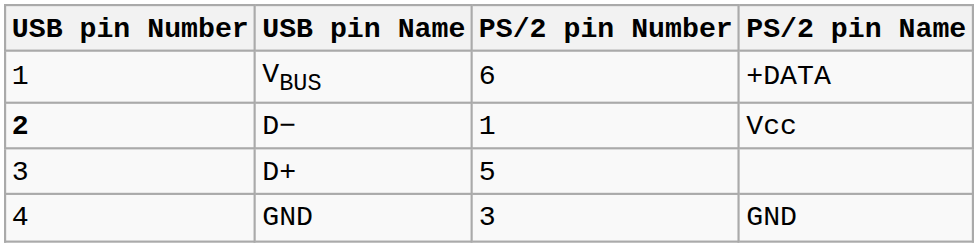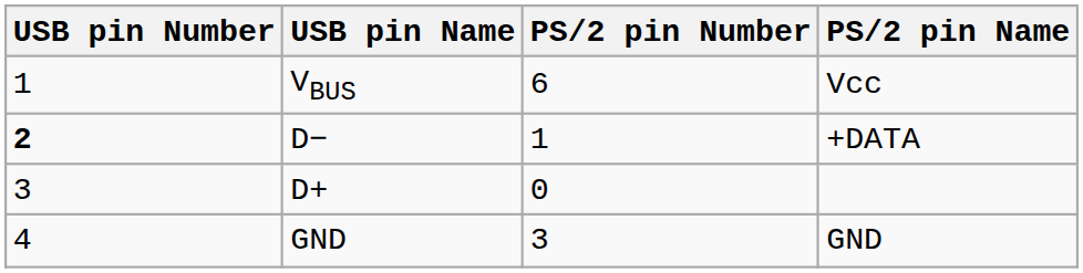VBUS | PS/2 pin Name: +DATA -> Vcc
D− | PS/2 pin Name: Vcc -> +DATA
D+ | PS/2 pin Number: 5 -> 0
